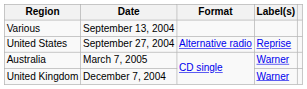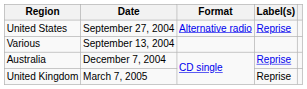rows swapped: Various <-> United States
Australia | Date: March 7, 2005 -> December 7, 2004
Australia | Label(s): Warner -> Reprise
United Kingdom | Date: December 7, 2004 -> March 7, 2005
United Kingdom | Label(s): Warner -> Reprise
